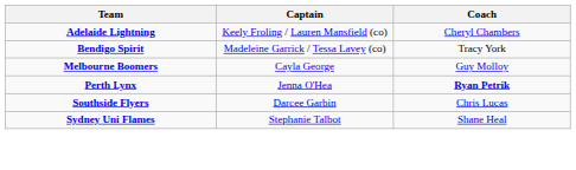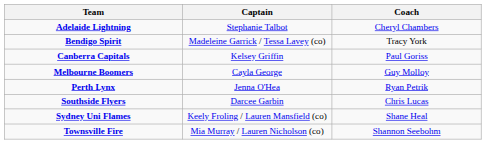Adelaide Lightning | Captain: Keely Froling / Lauren Mansfield (co) -> Stephanie Talbot
+ row: Canberra Capitals | Kelsey Griffin | Paul Goriss
Perth Lynx | Coach: bold -> normal
Sydney Uni Flames | Captain: Stephanie Talbot -> Keely Froling / Lauren Mansfield (co)
+ row: Townsville Fire | Mia Murray / Lauren Nicholson (co) | Shannon Seebohm
